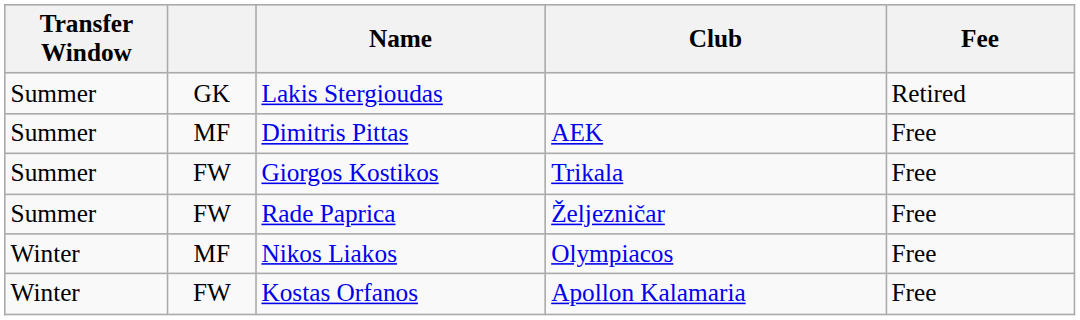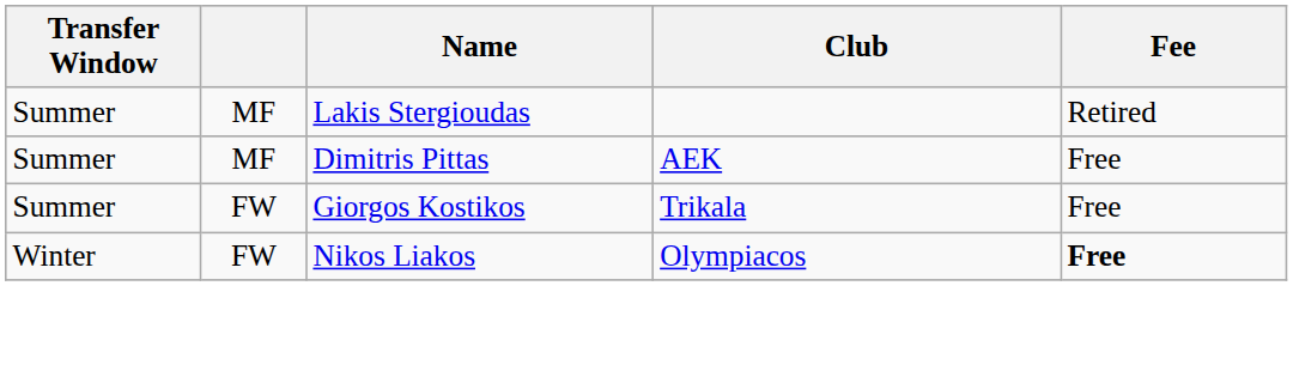Lakis Stergioudas | column 2: GK -> MF
- row: Summer | FW | Rade Paprica | Željezničar | Free
Nikos Liakos | column 2: MF -> FW
Nikos Liakos | Fee: normal -> bold
- row: Winter | FW | Kostas Orfanos | Apollon Kalamaria | Free
